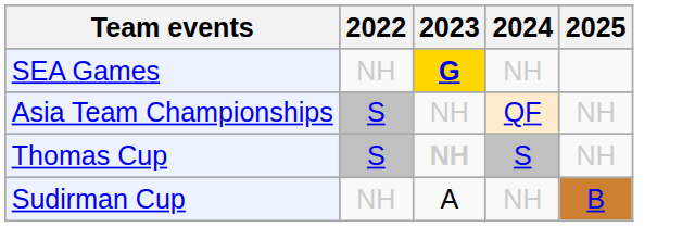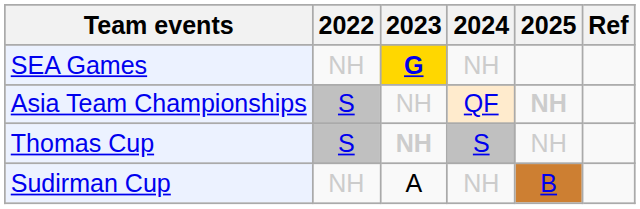+ column: Ref
Asia Team Championships | 2025: normal -> bold
